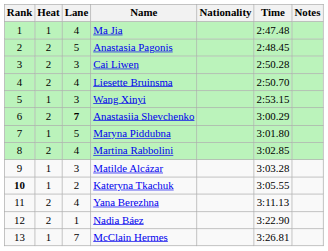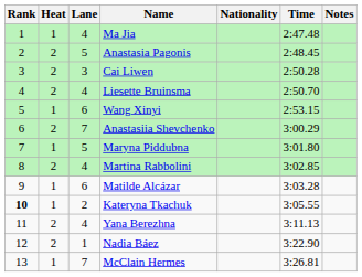Wang Xinyi | Lane: 3 -> 6
Anastasiia Shevchenko | Lane: bold -> normal
Matilde Alcázar | Lane: 3 -> 6
